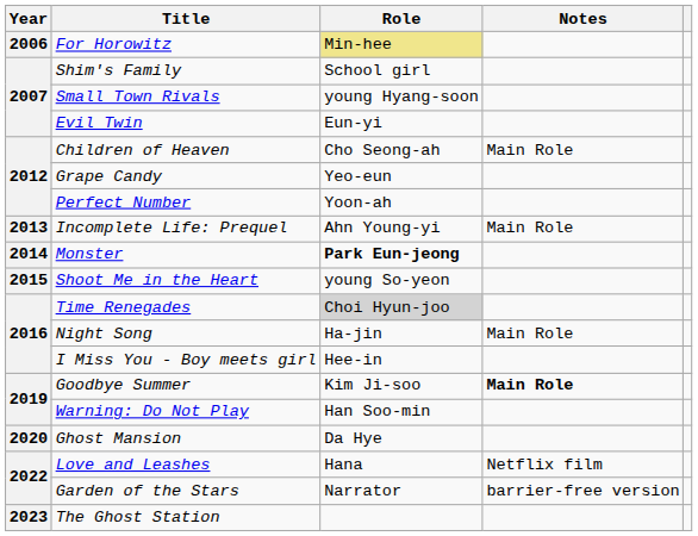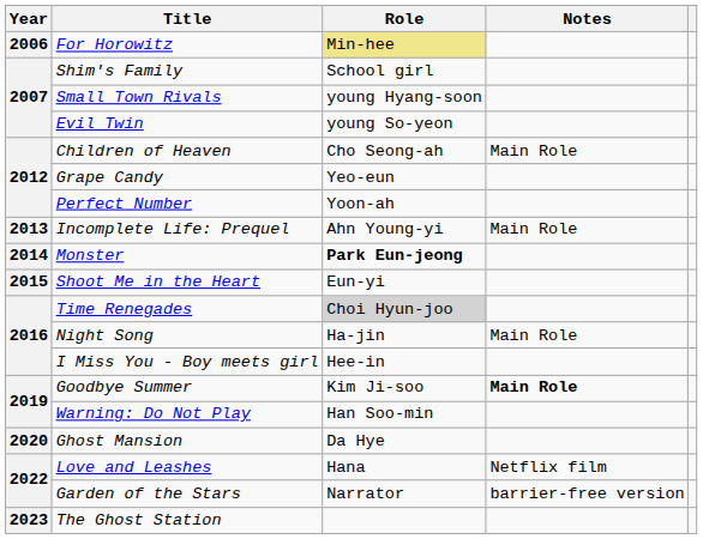Evil Twin | Role: Eun-yi -> young So-yeon
Shoot Me in the Heart | Role: young So-yeon -> Eun-yi
